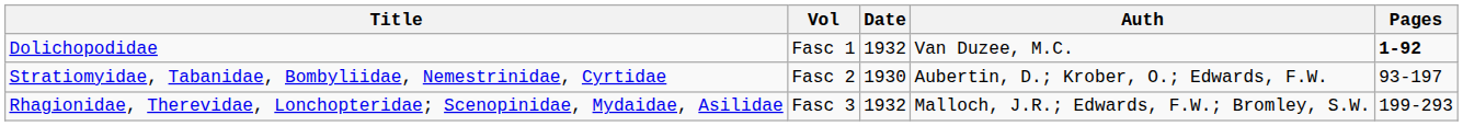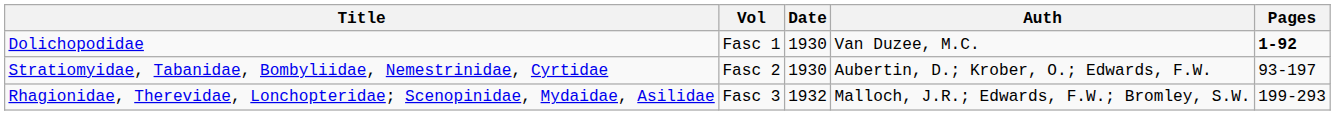Dolichopodidae | Date: 1932 -> 1930
